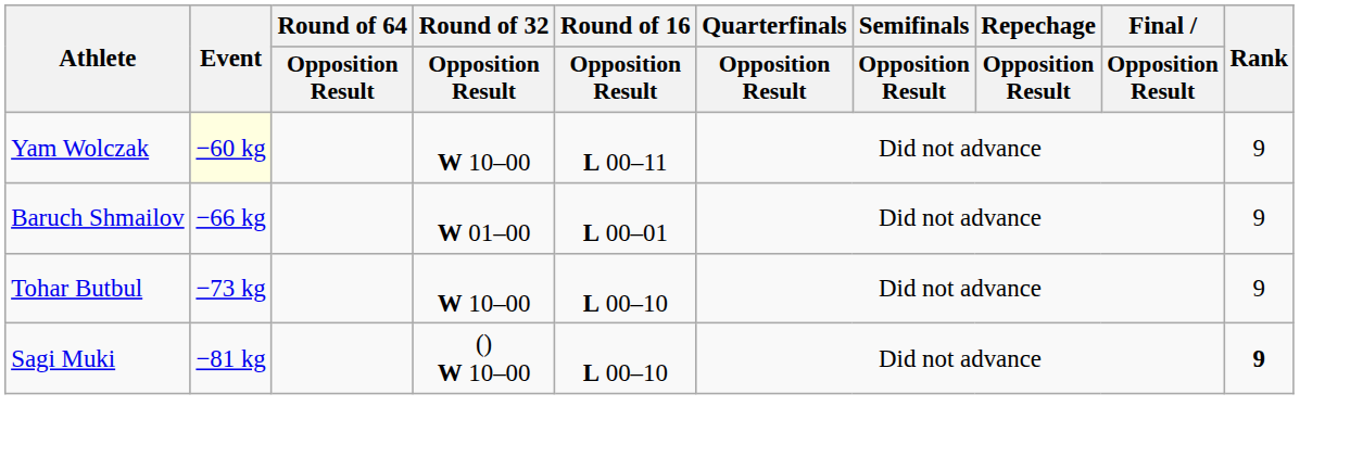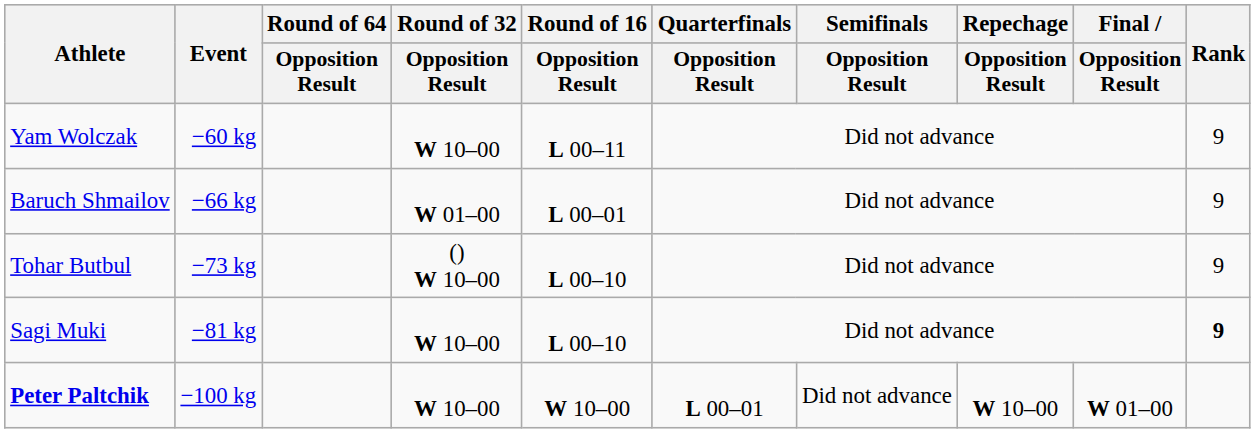Yam Wolczak | Event: lightyellow background -> no background
Tohar Butbul | Round of 32 / Opposition Result: W 10–00 -> () W 10–00
Sagi Muki | Round of 32 / Opposition Result: () W 10–00 -> W 10–00
+ row: Peter Paltchik | −100 kg | W 10–00 | W 10–00 | L 00–01 | Did not advance | W 10–00 | W 01–00
